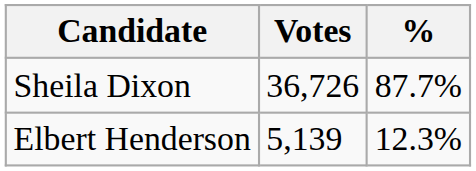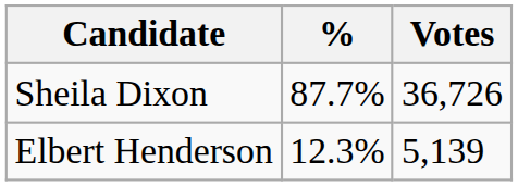columns swapped: Votes <-> %
